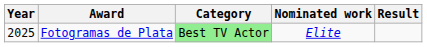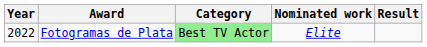Fotogramas de Plata | Year: 2025 -> 2022
